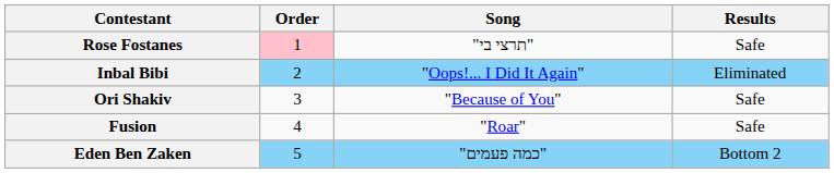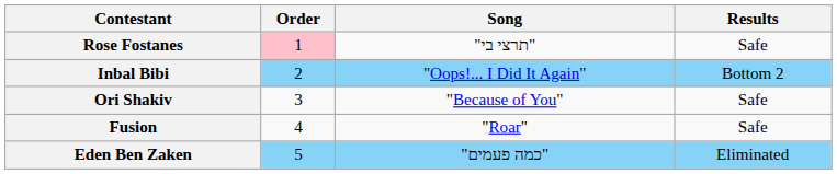Inbal Bibi | Results: Eliminated -> Bottom 2
Eden Ben Zaken | Results: Bottom 2 -> Eliminated
